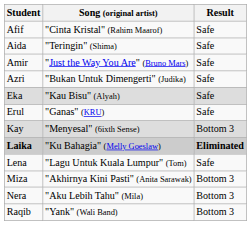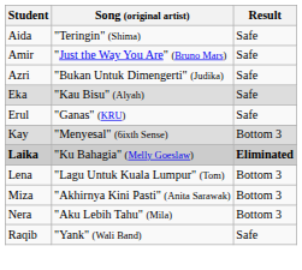- row: Afif | "Cinta Kristal" (Rahim Maarof) | Safe
Lena | Result: Safe -> Bottom 3
Raqib | Result: Bottom 3 -> Safe
